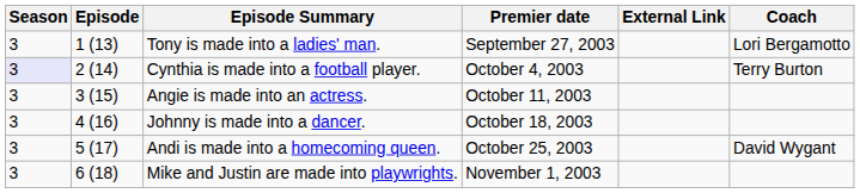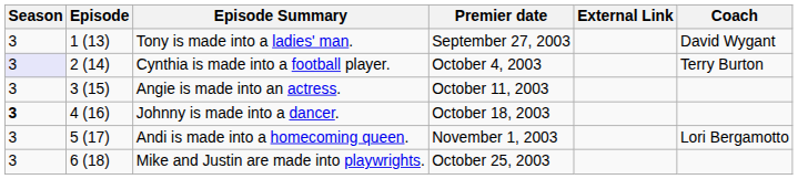Tony is made into a ladies' man. | Coach: Lori Bergamotto -> David Wygant
Johnny is made into a dancer. | Season: normal -> bold
Andi is made into a homecoming queen. | Premier date: October 25, 2003 -> November 1, 2003
Andi is made into a homecoming queen. | Coach: David Wygant -> Lori Bergamotto
Mike and Justin are made into playwrights. | Premier date: November 1, 2003 -> October 25, 2003
